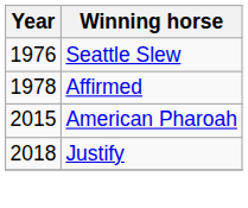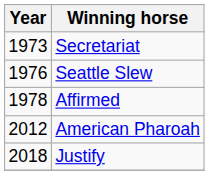+ row: 1973 | Secretariat
American Pharoah | Year: 2015 -> 2012
